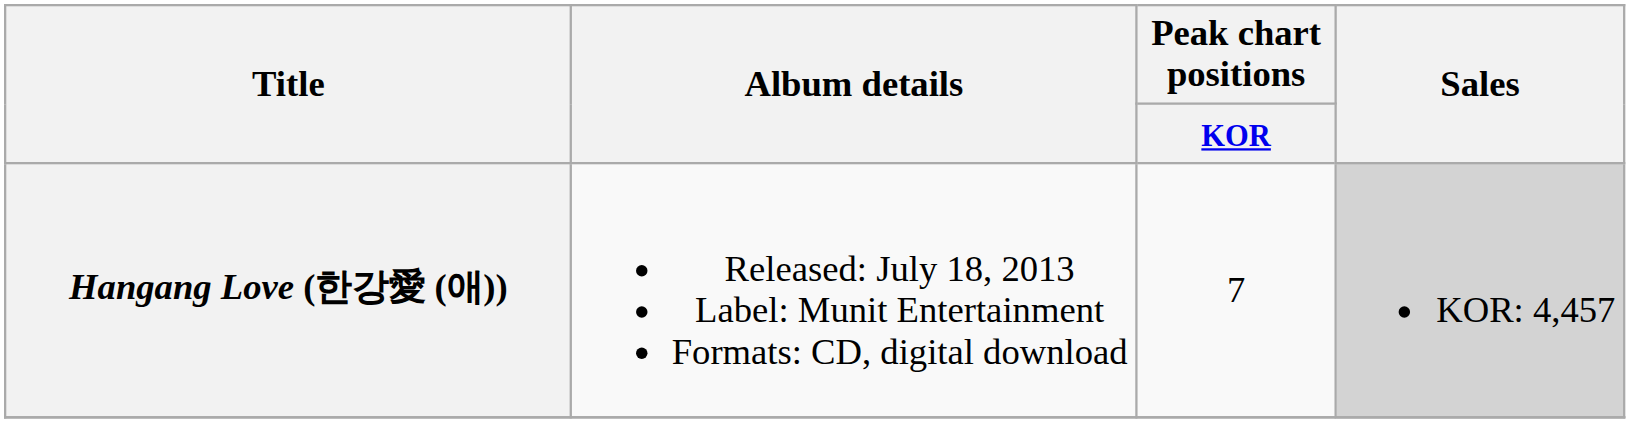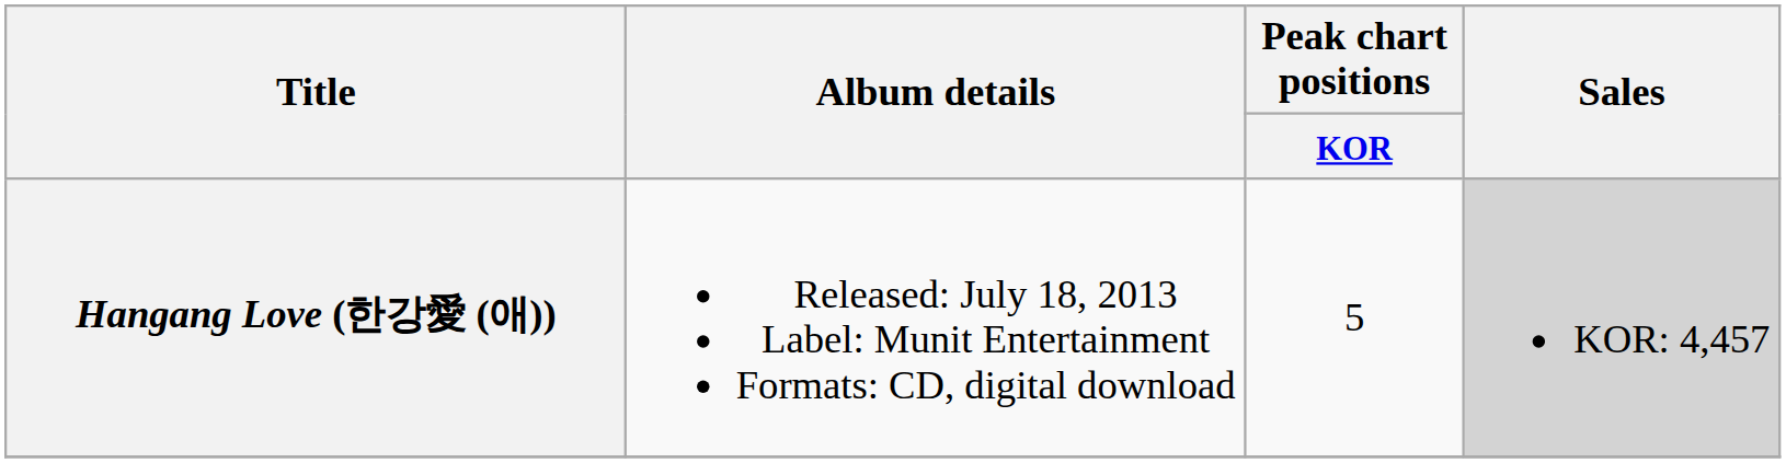Hangang Love (한강愛 (애)) | Peak chart positions / KOR: 7 -> 5
